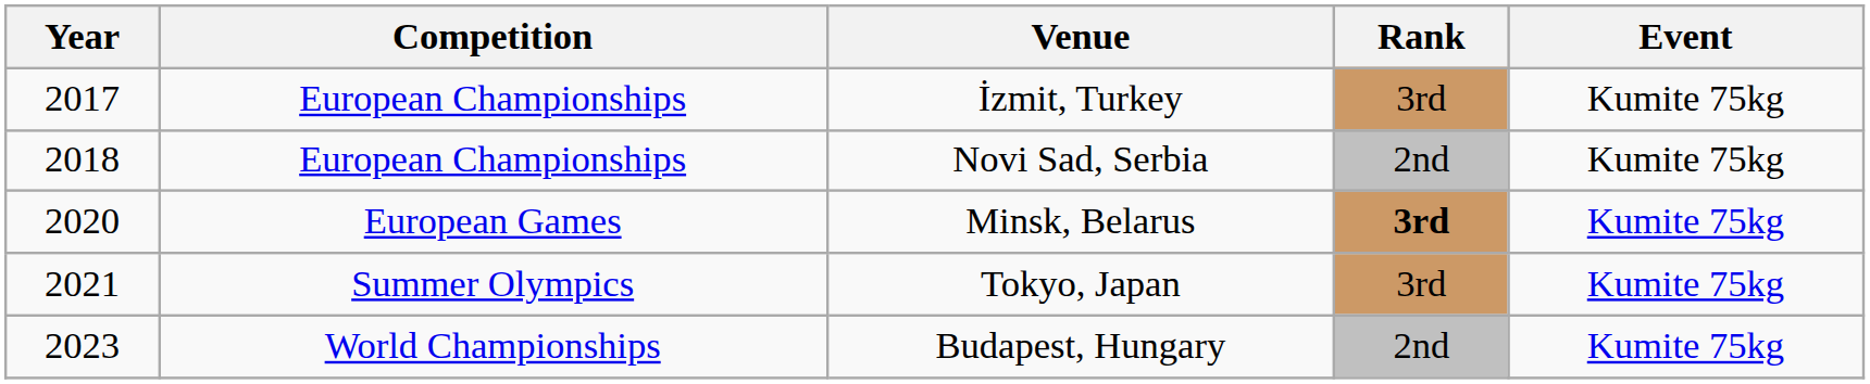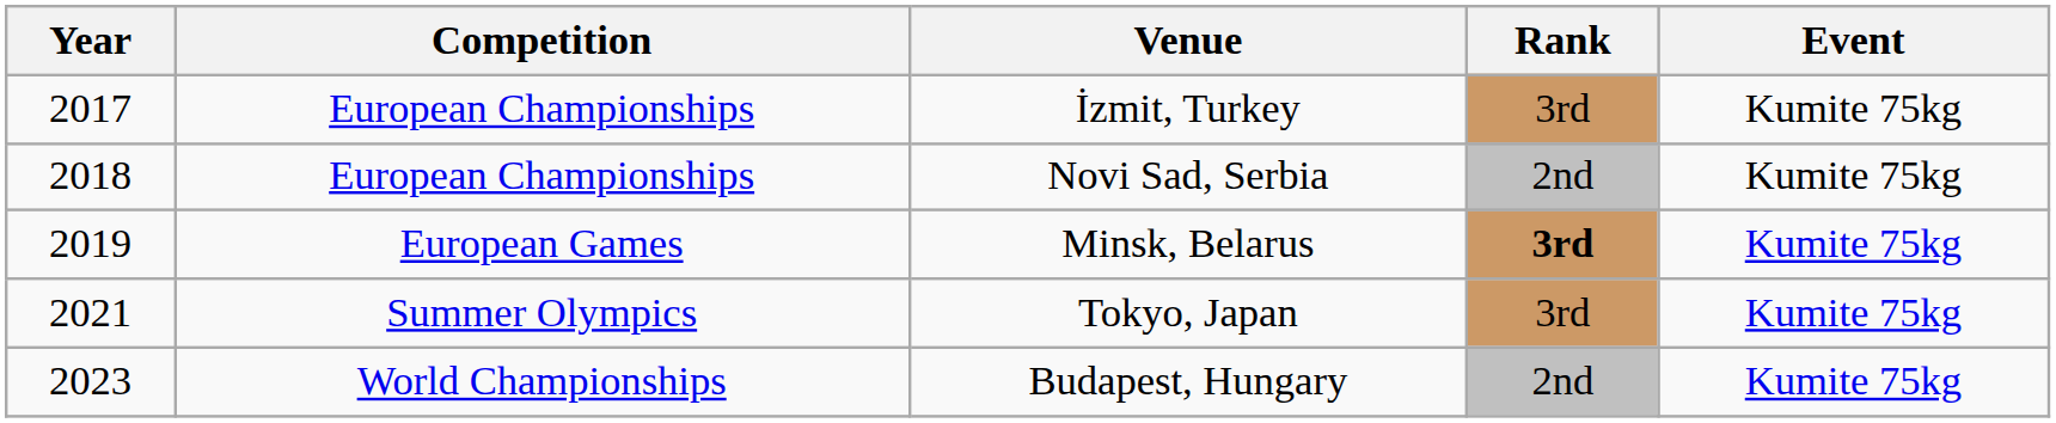Minsk, Belarus | Year: 2020 -> 2019
